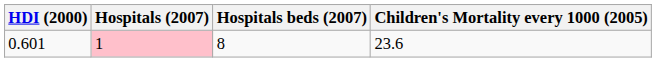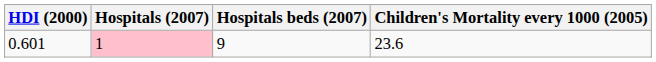0.601 | Hospitals beds (2007): 8 -> 9
